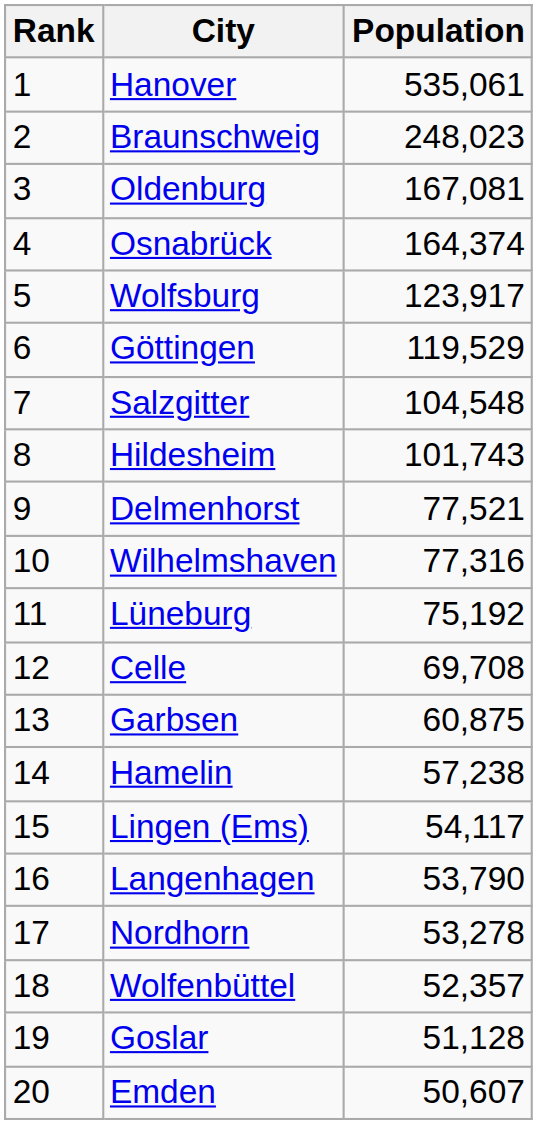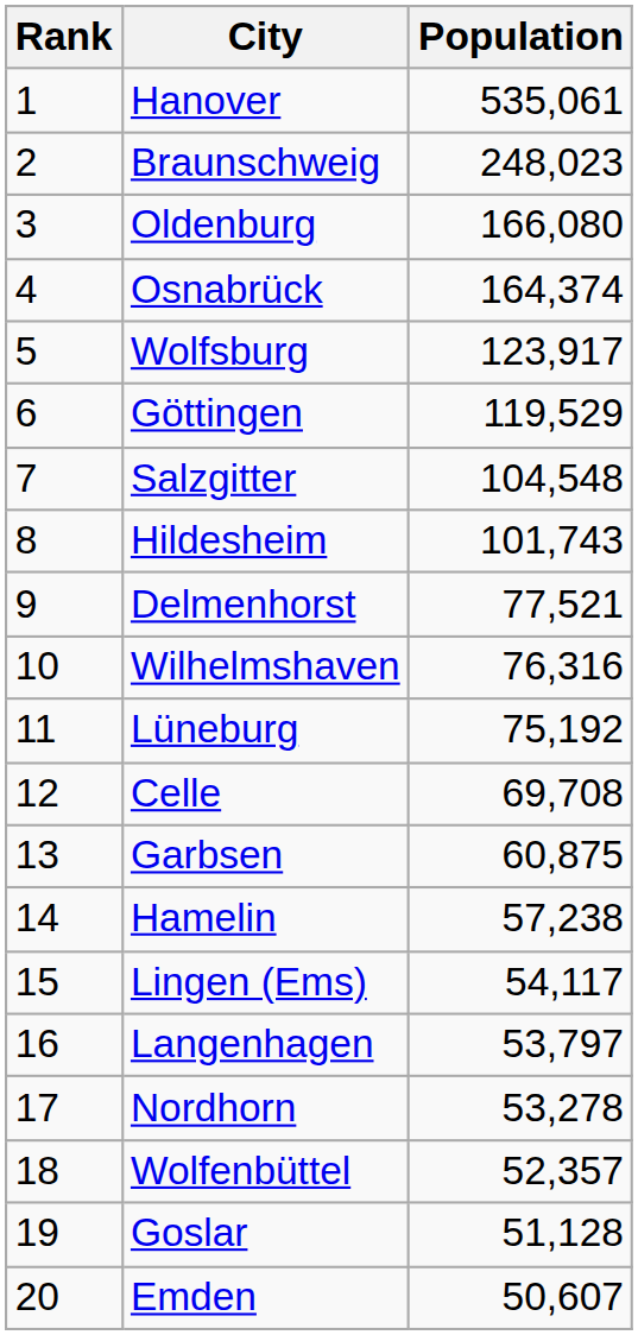Oldenburg | Population: 167,081 -> 166,080
Wilhelmshaven | Population: 77,316 -> 76,316
Langenhagen | Population: 53,790 -> 53,797
